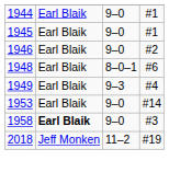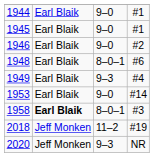1958 | column 3: 9–0 -> 8–0–1
+ row: 2020 | Jeff Monken | 9–3 | NR
